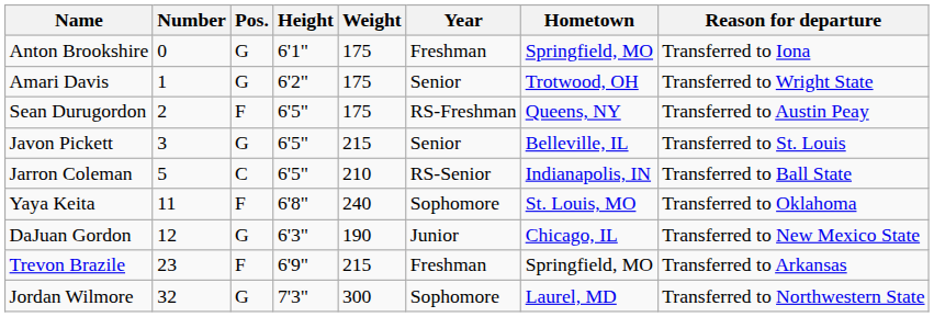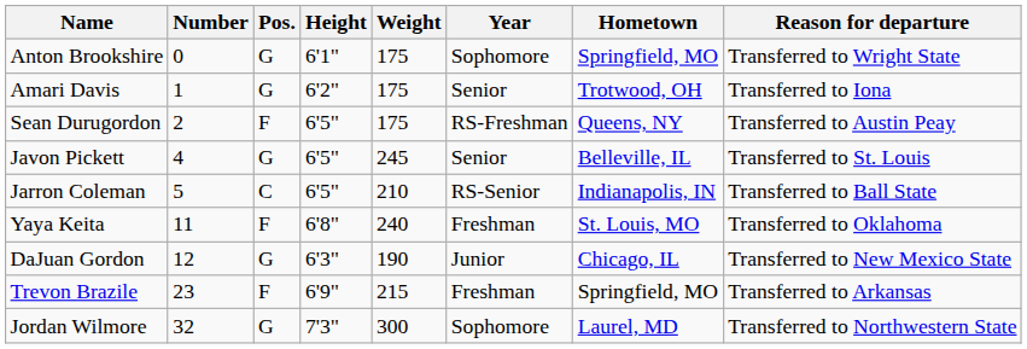Anton Brookshire | Year: Freshman -> Sophomore
Anton Brookshire | Reason for departure: Transferred to Iona -> Transferred to Wright State
Amari Davis | Reason for departure: Transferred to Wright State -> Transferred to Iona
Javon Pickett | Number: 3 -> 4
Javon Pickett | Weight: 215 -> 245
Yaya Keita | Year: Sophomore -> Freshman
